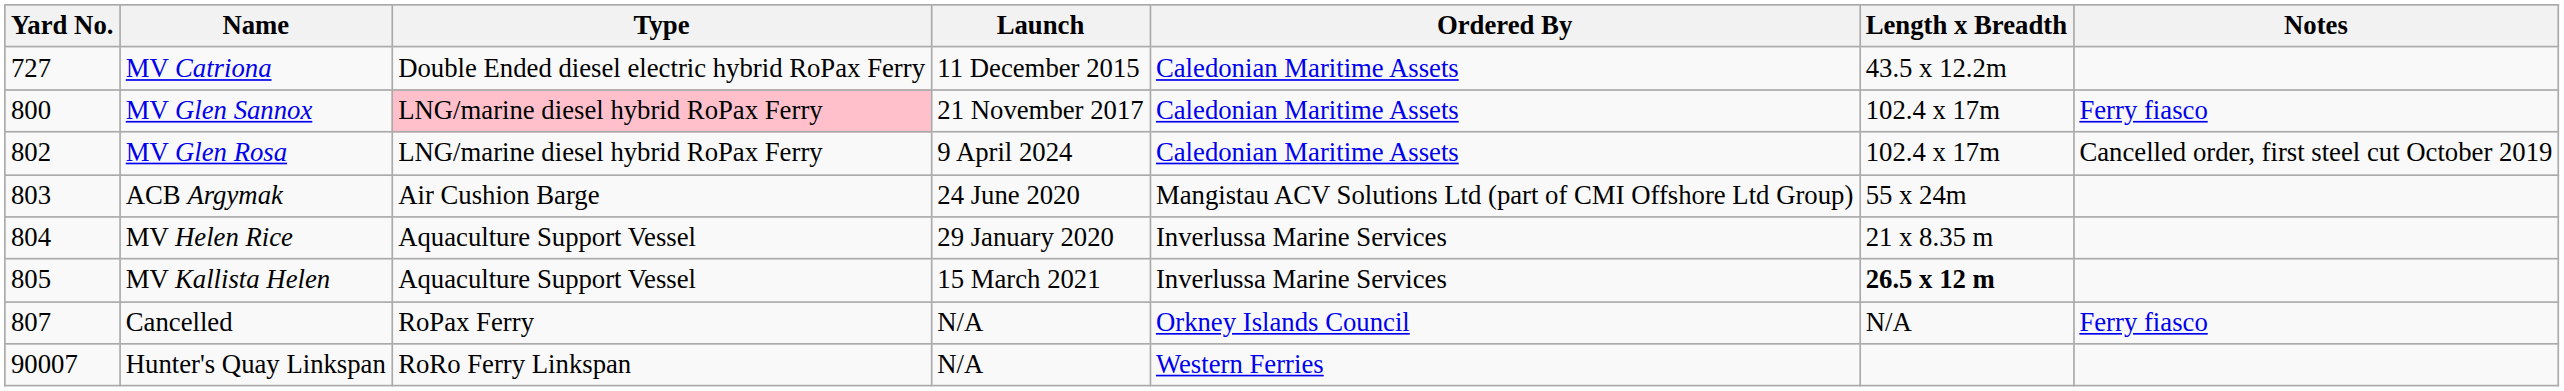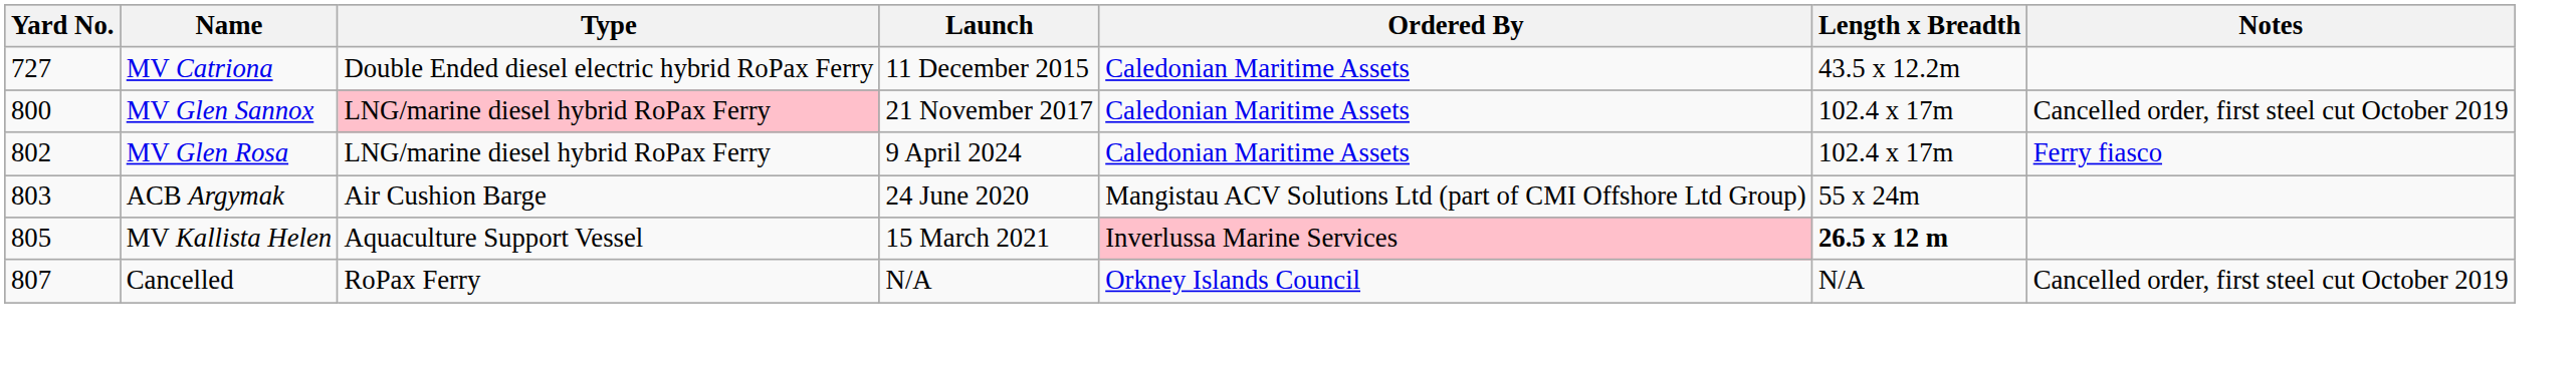MV Glen Sannox | Notes: Ferry fiasco -> Cancelled order, first steel cut October 2019
MV Glen Rosa | Notes: Cancelled order, first steel cut October 2019 -> Ferry fiasco
- row: 804 | MV Helen Rice | Aquaculture Support Vessel | 29 January 2020 | Inverlussa Marine Services | 21 x 8.35 m
MV Kallista Helen | Ordered By: no background -> pink background
Cancelled | Notes: Ferry fiasco -> Cancelled order, first steel cut October 2019
- row: 90007 | Hunter's Quay Linkspan | RoRo Ferry Linkspan | N/A | Western Ferries
